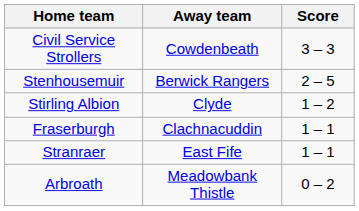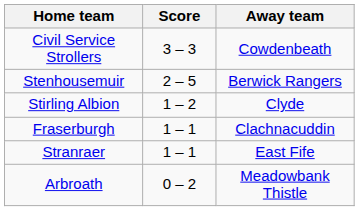columns swapped: Score <-> Away team
